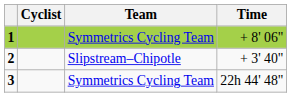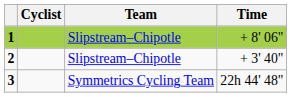1 | Team: Symmetrics Cycling Team -> Slipstream–Chipotle
